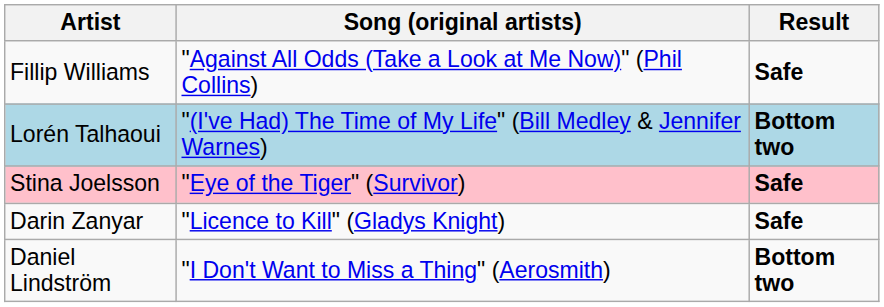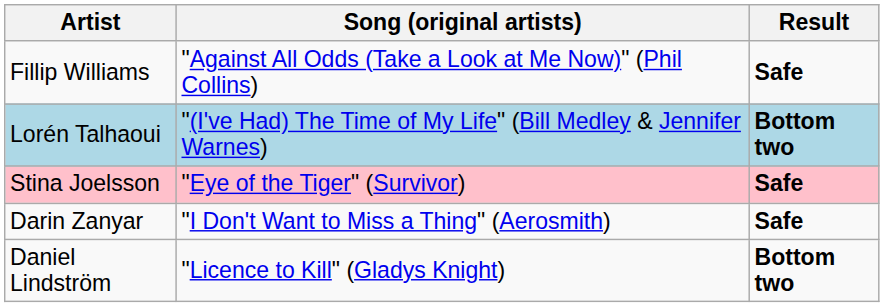Darin Zanyar | Song (original artists): "Licence to Kill" (Gladys Knight) -> "I Don't Want to Miss a Thing" (Aerosmith)
Daniel Lindström | Song (original artists): "I Don't Want to Miss a Thing" (Aerosmith) -> "Licence to Kill" (Gladys Knight)
